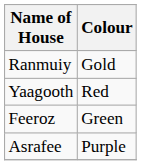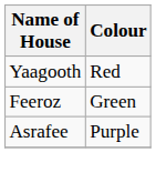- row: Ranmuiy | Gold
